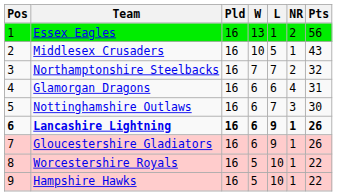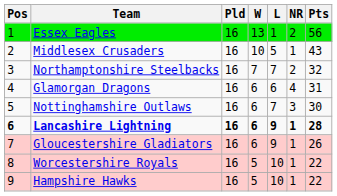Lancashire Lightning | Pts: 26 -> 28
